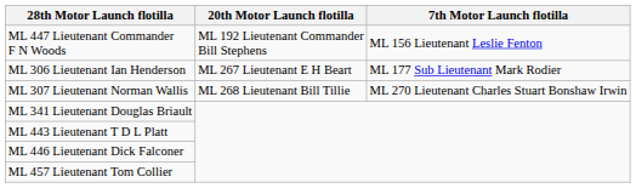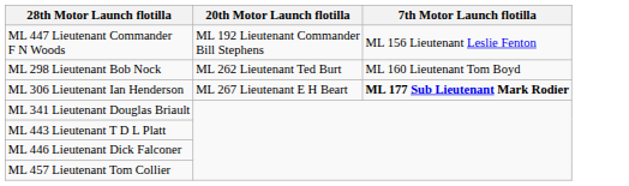+ row: ML 298 Lieutenant Bob Nock | ML 262 Lieutenant Ted Burt | ML 160 Lieutenant Tom Boyd
ML 306 Lieutenant Ian Henderson | 7th Motor Launch flotilla: normal -> bold
- row: ML 307 Lieutenant Norman Wallis | ML 268 Lieutenant Bill Tillie | ML 270 Lieutenant Charles Stuart Bonshaw Irwin
